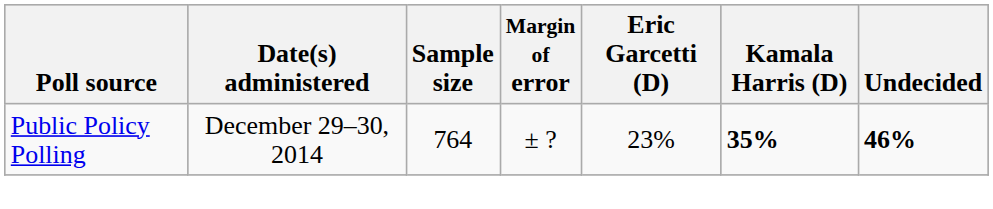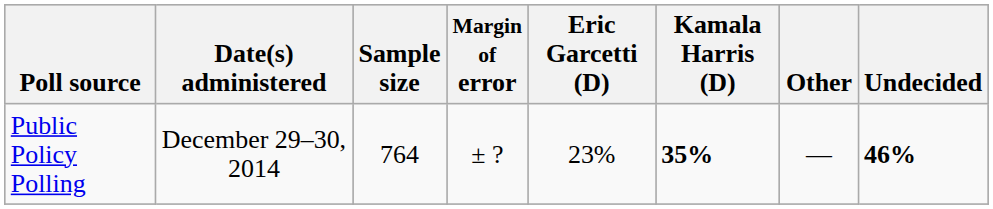+ column: Other | —
